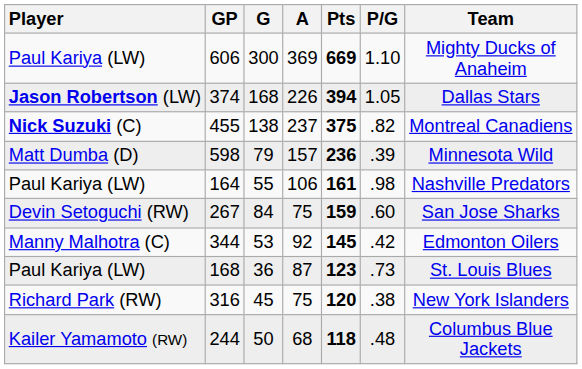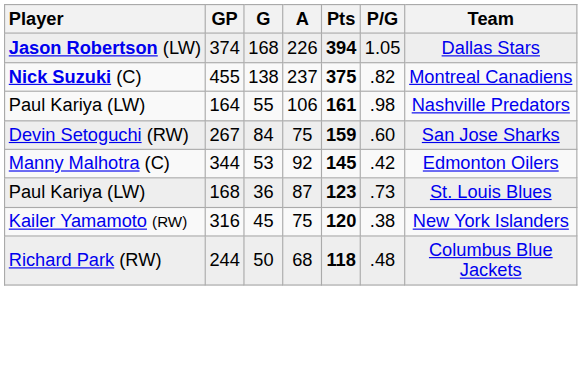- row: Paul Kariya (LW) | 606 | 300 | 369 | 669 | 1.10 | Mighty Ducks of Anaheim
- row: Matt Dumba (D) | 598 | 79 | 157 | 236 | .39 | Minnesota Wild
316 | Player: Richard Park (RW) -> Kailer Yamamoto (RW)
244 | Player: Kailer Yamamoto (RW) -> Richard Park (RW)
